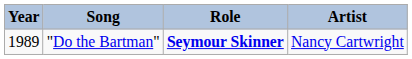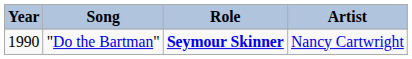"Do the Bartman" | Year: 1989 -> 1990
